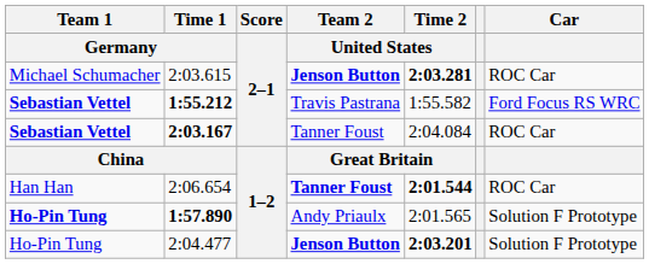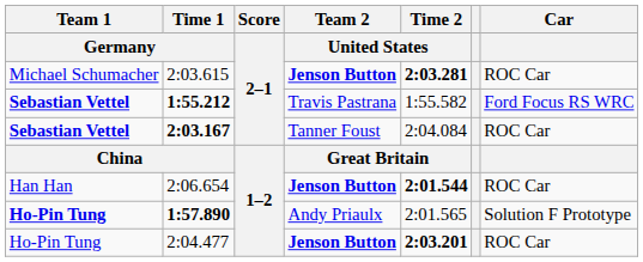2:06.654 | Team 2 / United States: Tanner Foust -> Jenson Button
2:04.477 | Car: Solution F Prototype -> ROC Car
